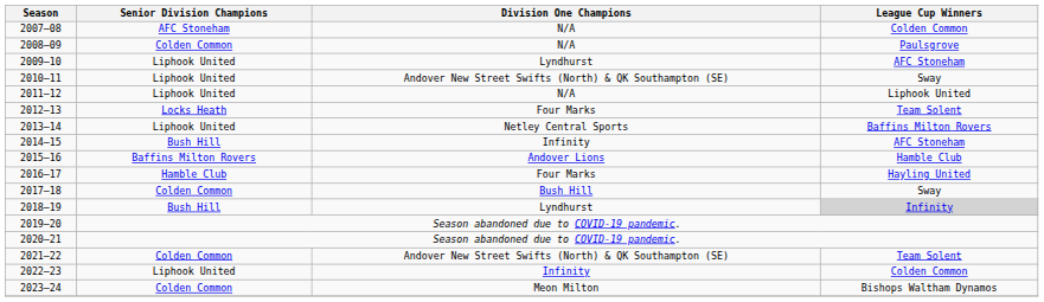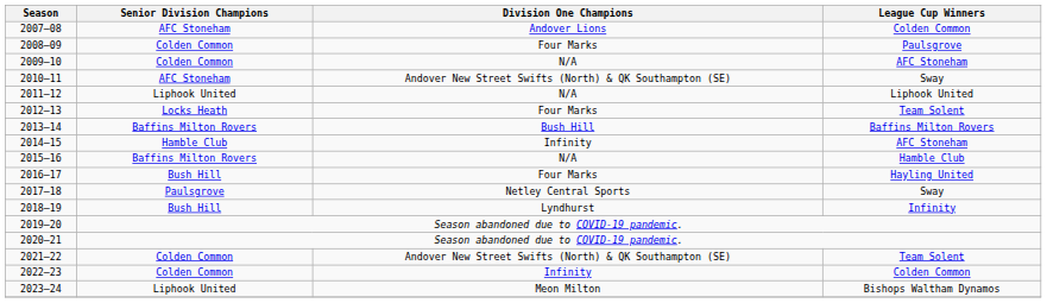2007–08 | Division One Champions: N/A -> Andover Lions
2008–09 | Division One Champions: N/A -> Four Marks
2009–10 | Senior Division Champions: Liphook United -> Colden Common
2009–10 | Division One Champions: Lyndhurst -> N/A
2010–11 | Senior Division Champions: Liphook United -> AFC Stoneham
2013–14 | Senior Division Champions: Liphook United -> Baffins Milton Rovers
2013–14 | Division One Champions: Netley Central Sports -> Bush Hill
2014–15 | Senior Division Champions: Bush Hill -> Hamble Club
2015–16 | Division One Champions: Andover Lions -> N/A
2016–17 | Senior Division Champions: Hamble Club -> Bush Hill
2017–18 | Senior Division Champions: Colden Common -> Paulsgrove
2017–18 | Division One Champions: Bush Hill -> Netley Central Sports
2018–19 | League Cup Winners: lightgrey background -> no background
2022–23 | Senior Division Champions: Liphook United -> Colden Common
2023–24 | Senior Division Champions: Colden Common -> Liphook United
